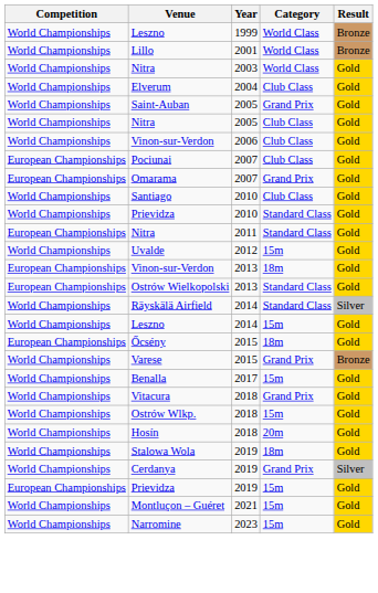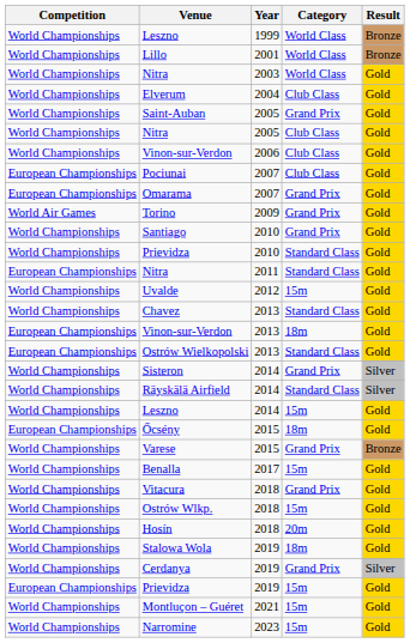+ row: World Air Games | Torino | 2009 | Grand Prix | Gold
Santiago | Category: Club Class -> Grand Prix
+ row: World Championships | Chavez | 2013 | Standard Class | Gold
+ row: World Championships | Sisteron | 2014 | Grand Prix | Silver
